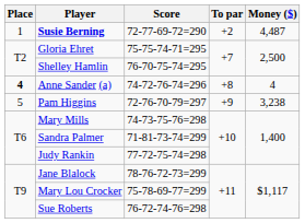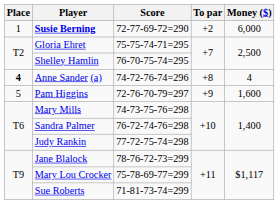Susie Berning | Money ($): 4,487 -> 6,000
Pam Higgins | Money ($): 3,238 -> 1,600
Sandra Palmer | Score: 71-81-73-74=299 -> 76-72-74-76=298
Sue Roberts | Score: 76-72-74-76=298 -> 71-81-73-74=299
